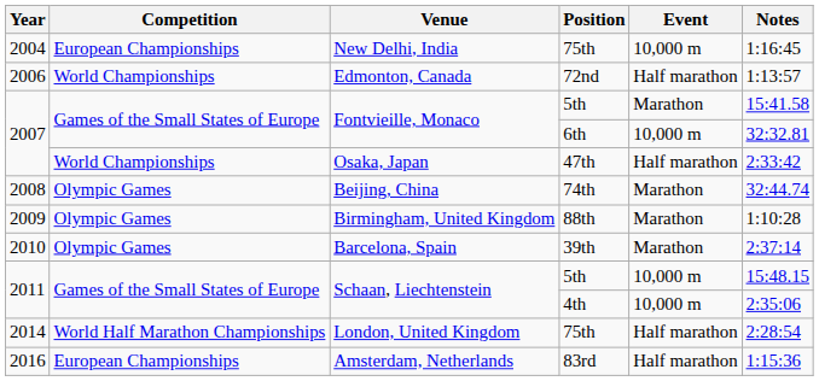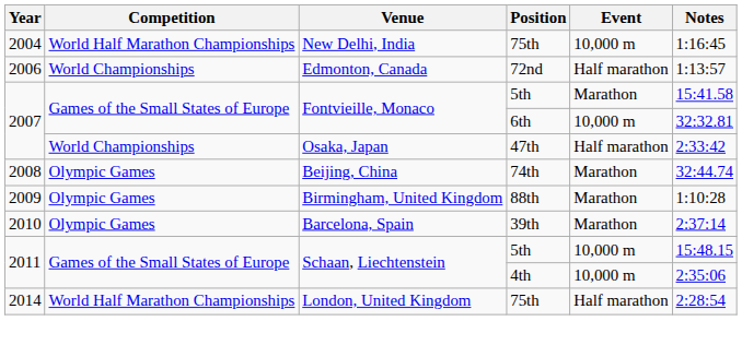New Delhi, India | Competition: European Championships -> World Half Marathon Championships
- row: 2016 | European Championships | Amsterdam, Netherlands | 83rd | Half marathon | 1:15:36
